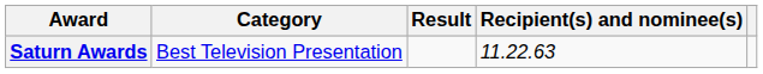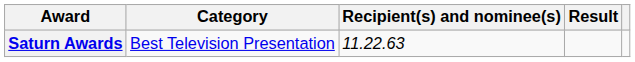columns swapped: Recipient(s) and nominee(s) <-> Result
